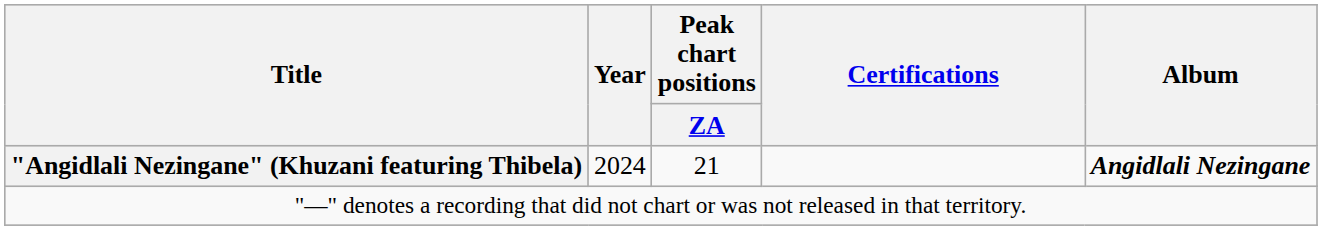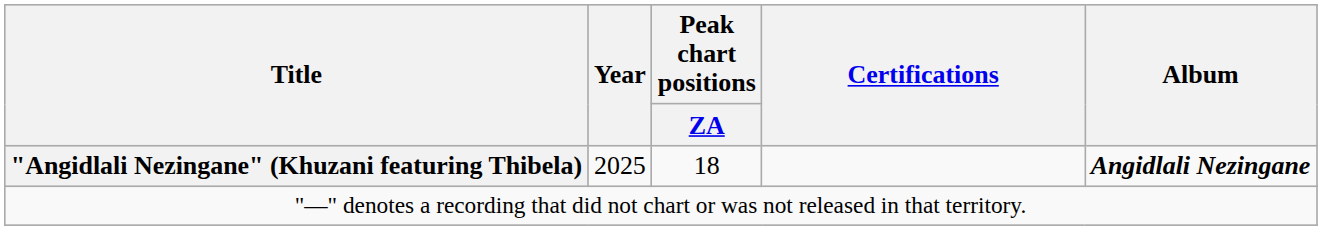"Angidlali Nezingane" (Khuzani featuring Thibela) | Year: 2024 -> 2025
"Angidlali Nezingane" (Khuzani featuring Thibela) | Peak chart positions / ZA: 21 -> 18
